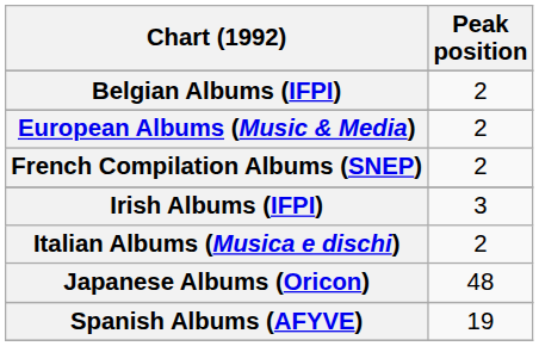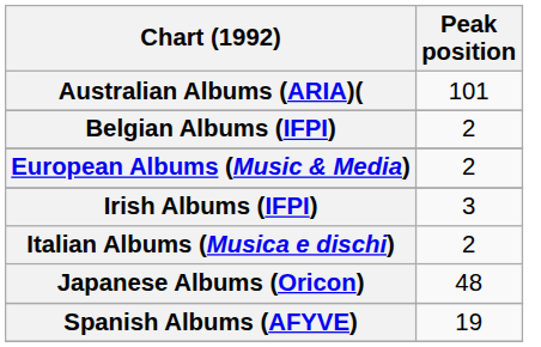+ row: Australian Albums (ARIA)( | 101
- row: French Compilation Albums (SNEP) | 2
